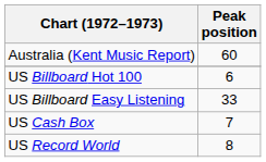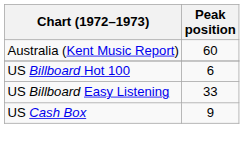US Cash Box | Peak position: 7 -> 9
- row: US Record World | 8
